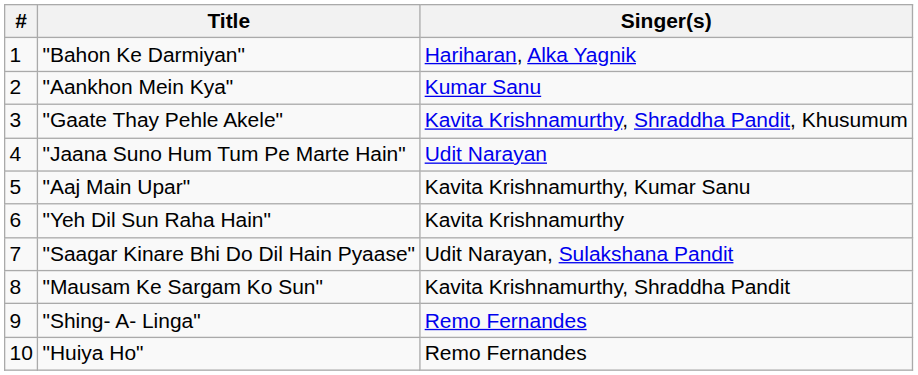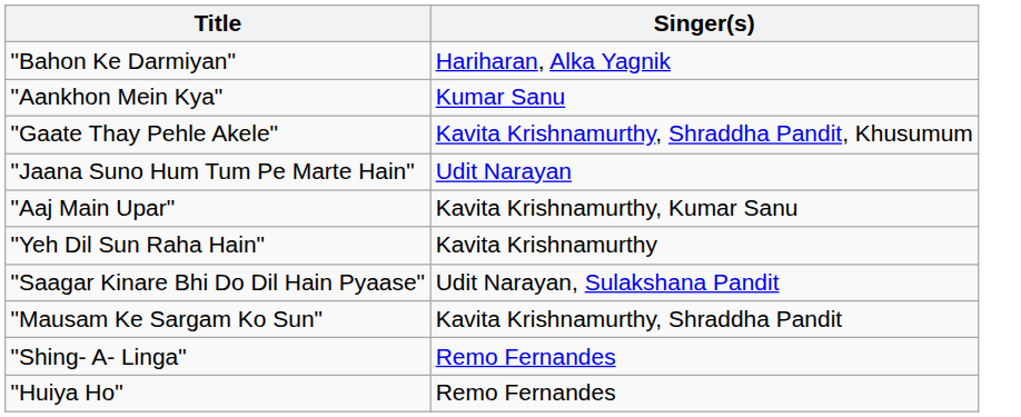- column: # | 1 | 2 | 3 | 4 | 5 | 6 | 7 | 8 | 9 | 10
